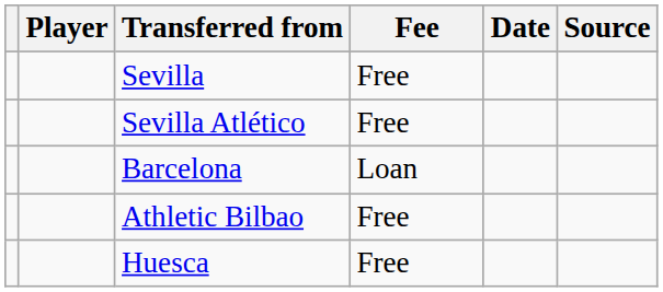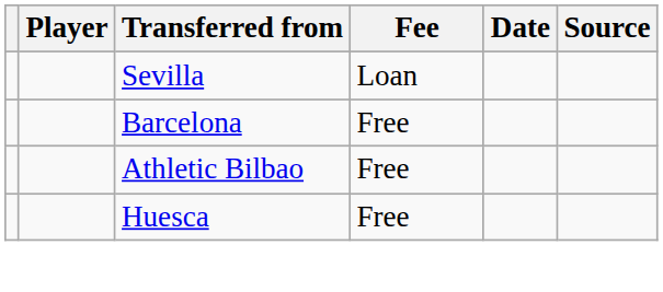Sevilla | Fee: Free -> Loan
- row: Sevilla Atlético | Free
Barcelona | Fee: Loan -> Free
